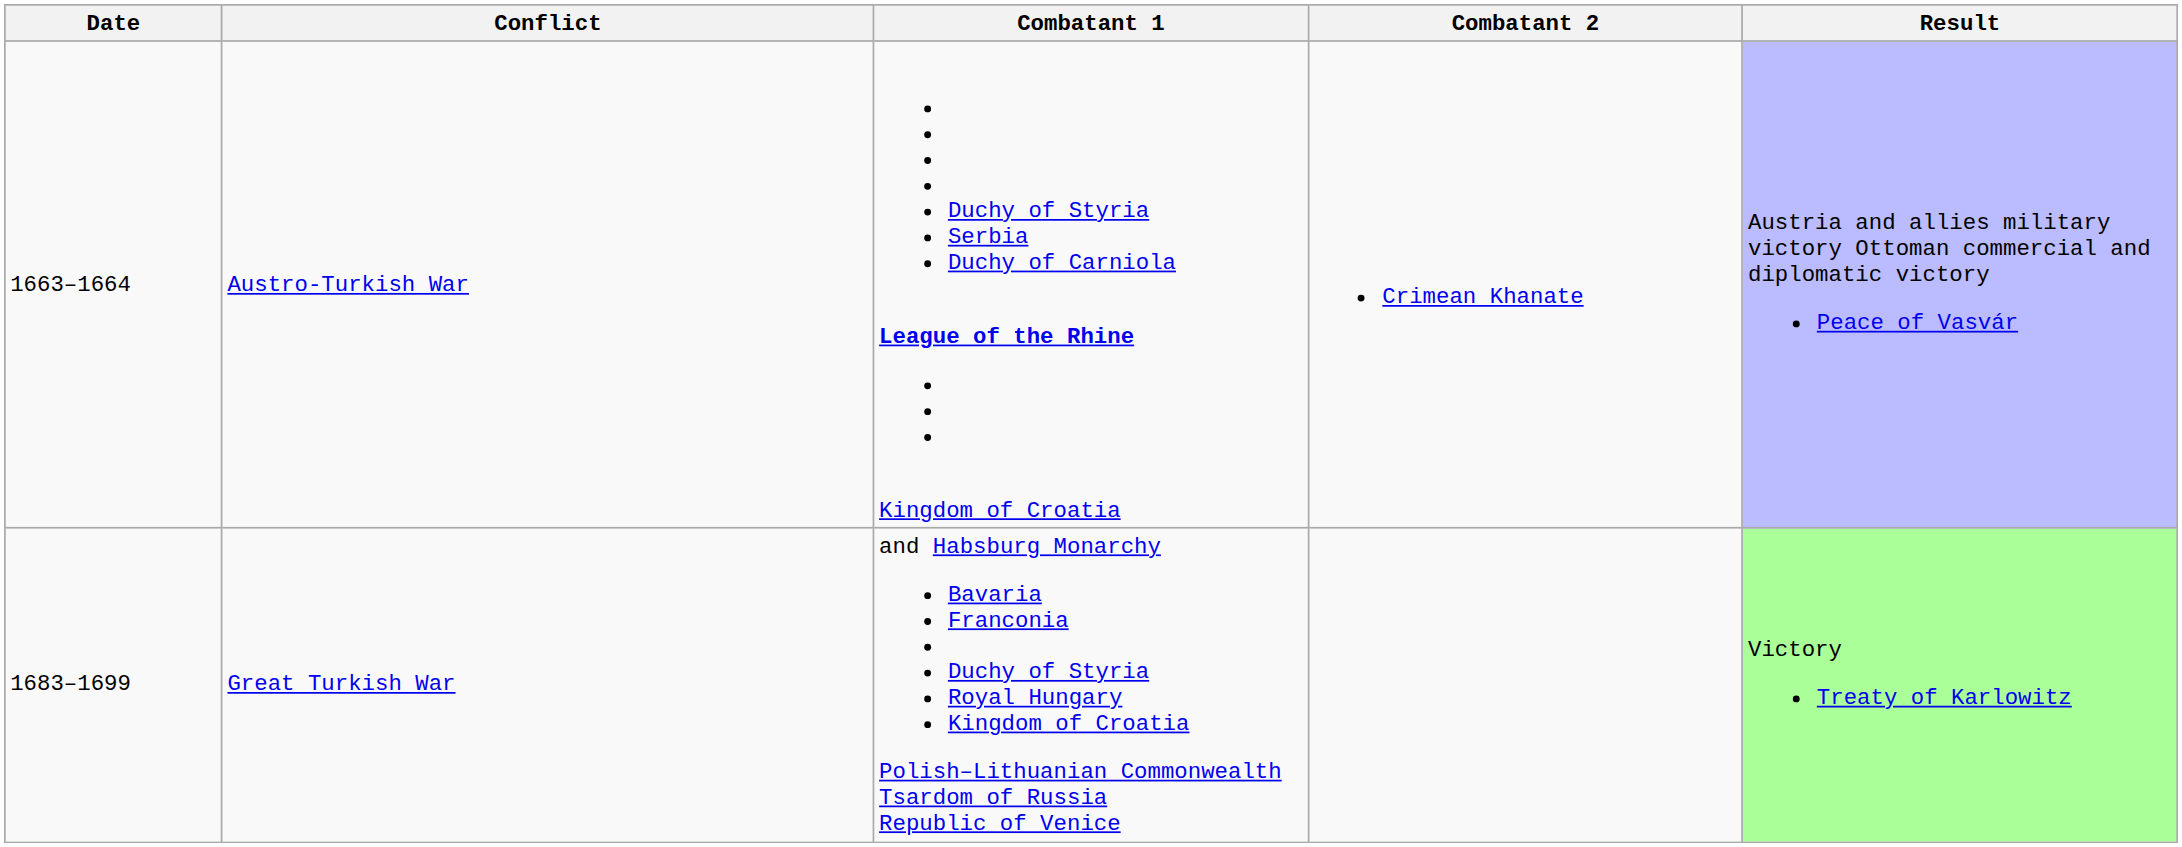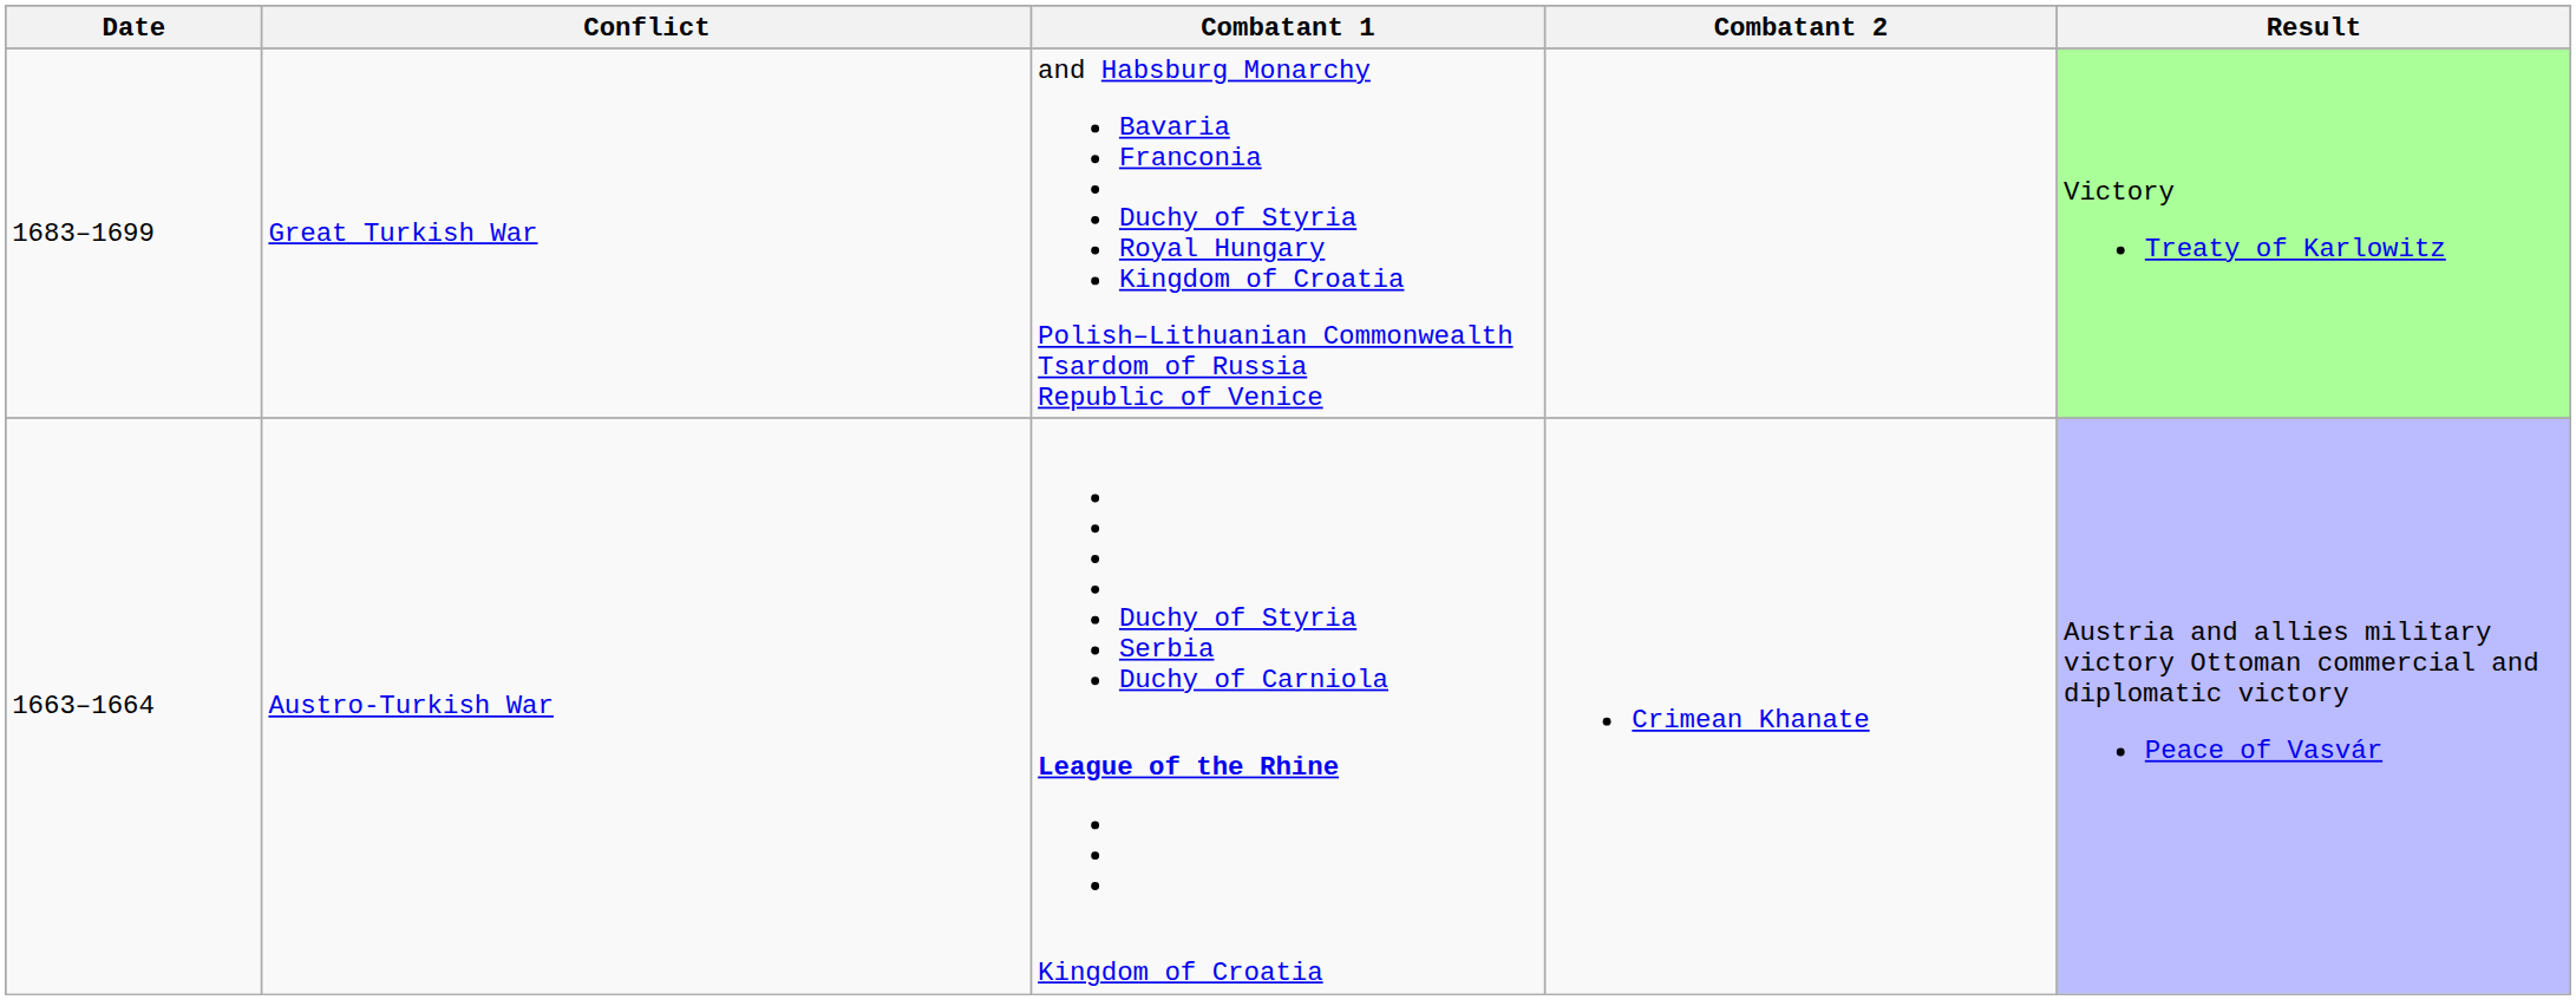rows swapped: Austro-Turkish War <-> Great Turkish War
